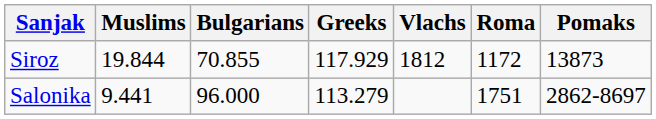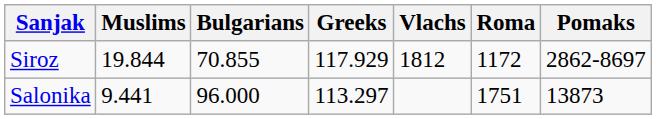Siroz | Pomaks: 13873 -> 2862-8697
Salonika | Greeks: 113.279 -> 113.297
Salonika | Pomaks: 2862-8697 -> 13873
